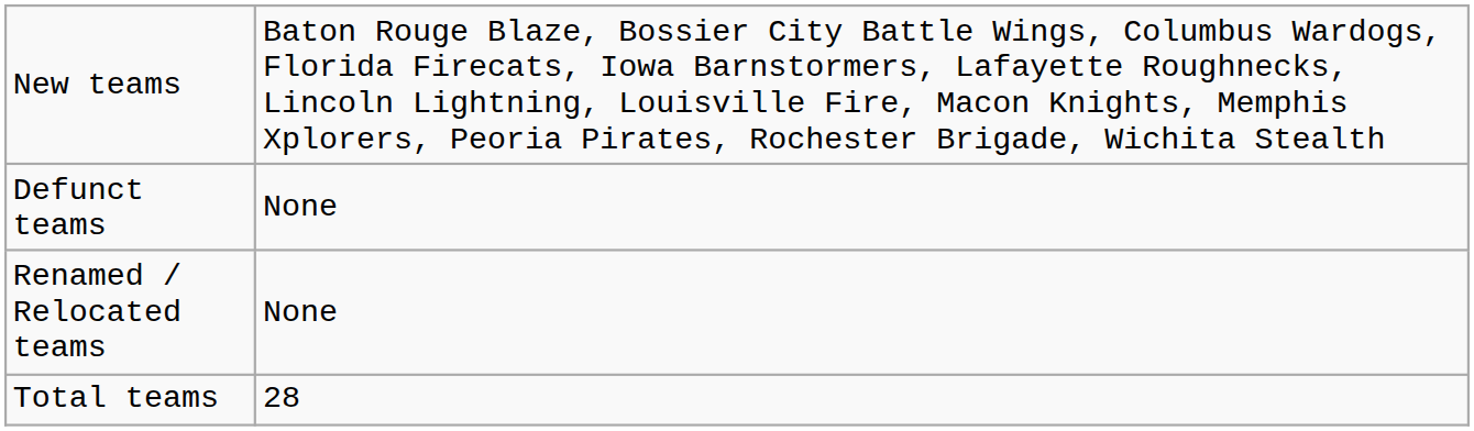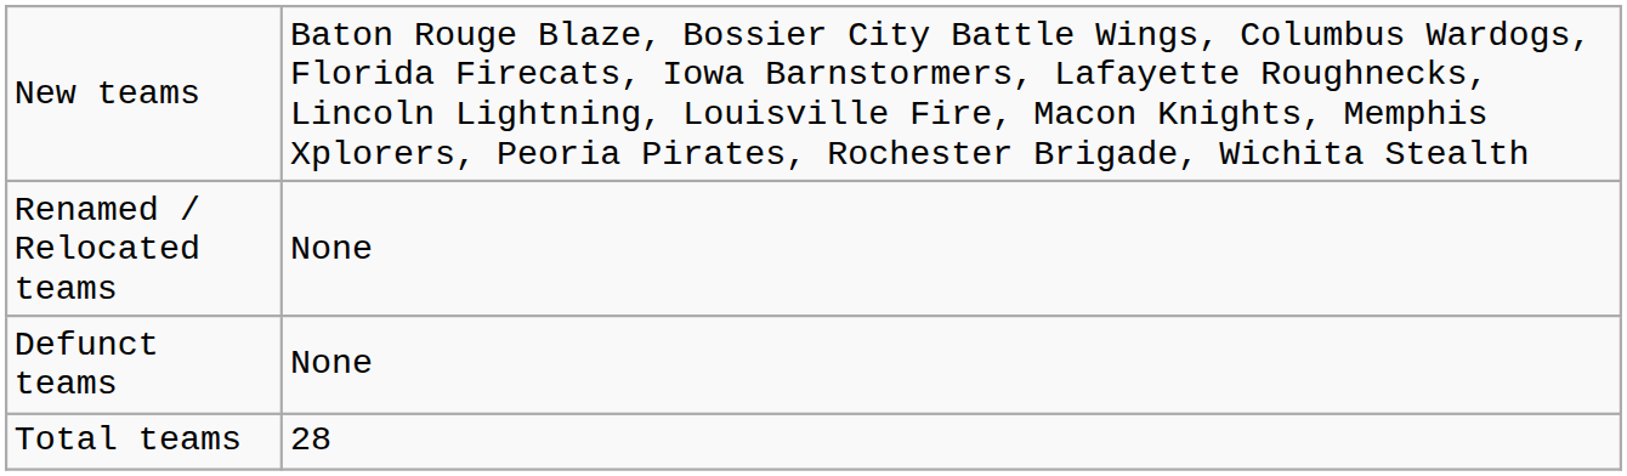rows swapped: Renamed / Relocated teams <-> Defunct teams
